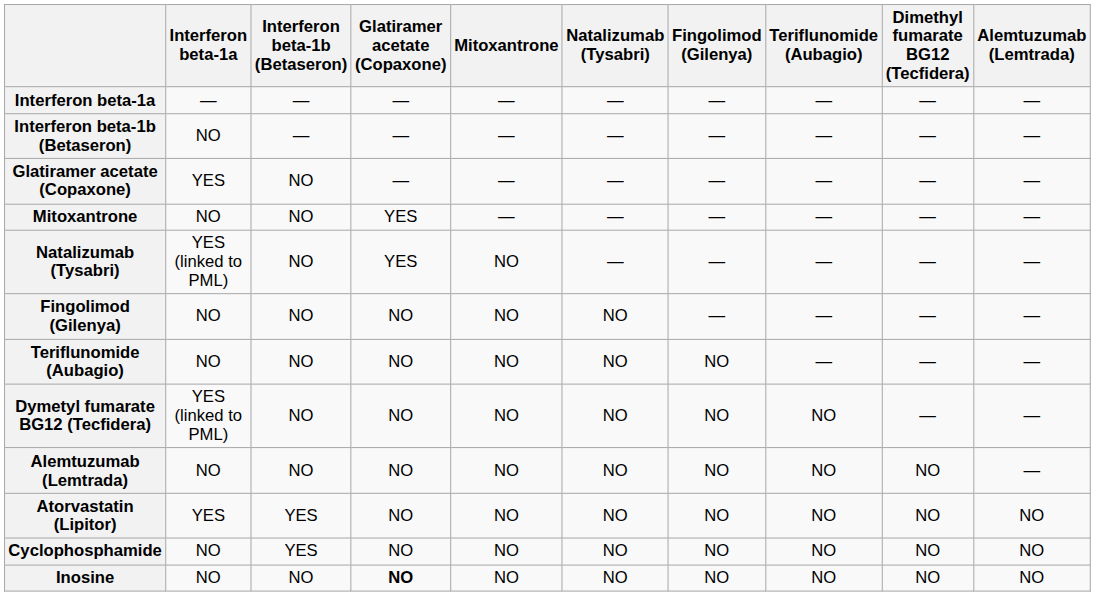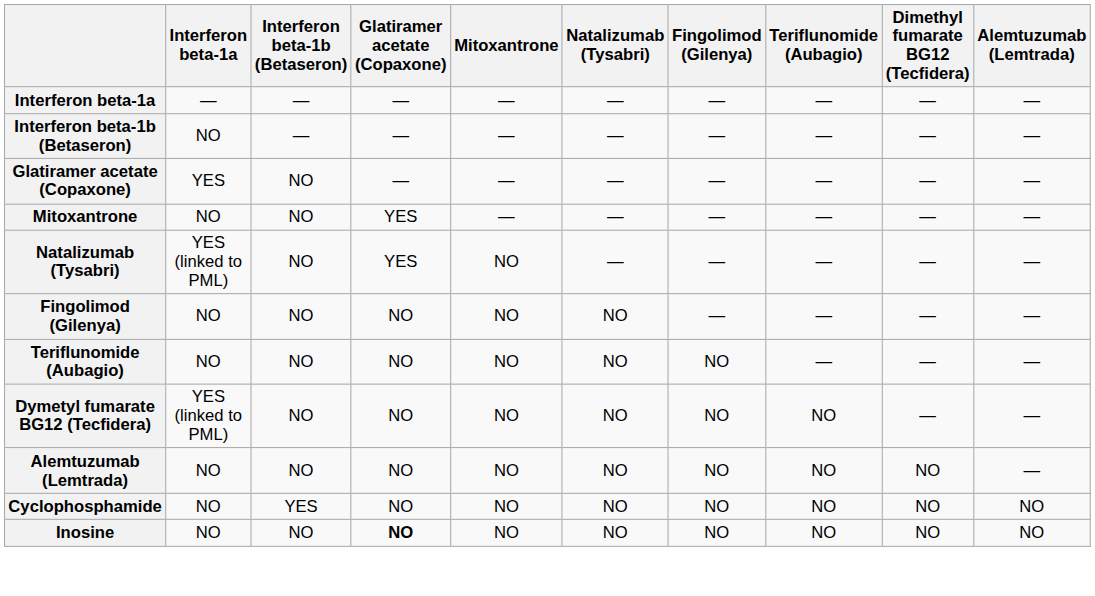- row: Atorvastatin (Lipitor) | YES | YES | NO | NO | NO | NO | NO | NO | NO
